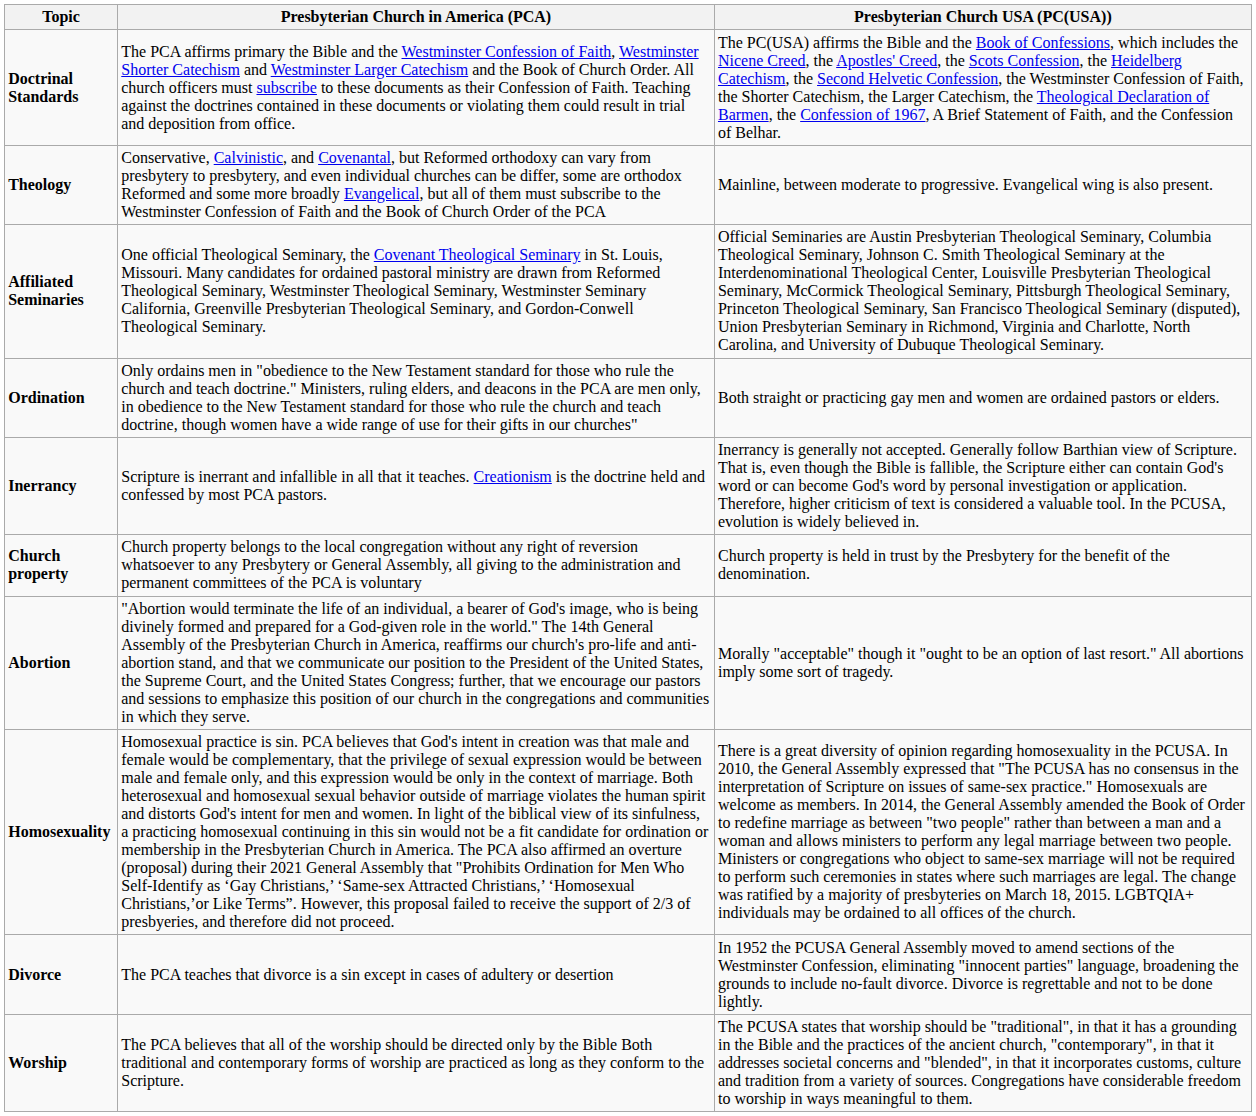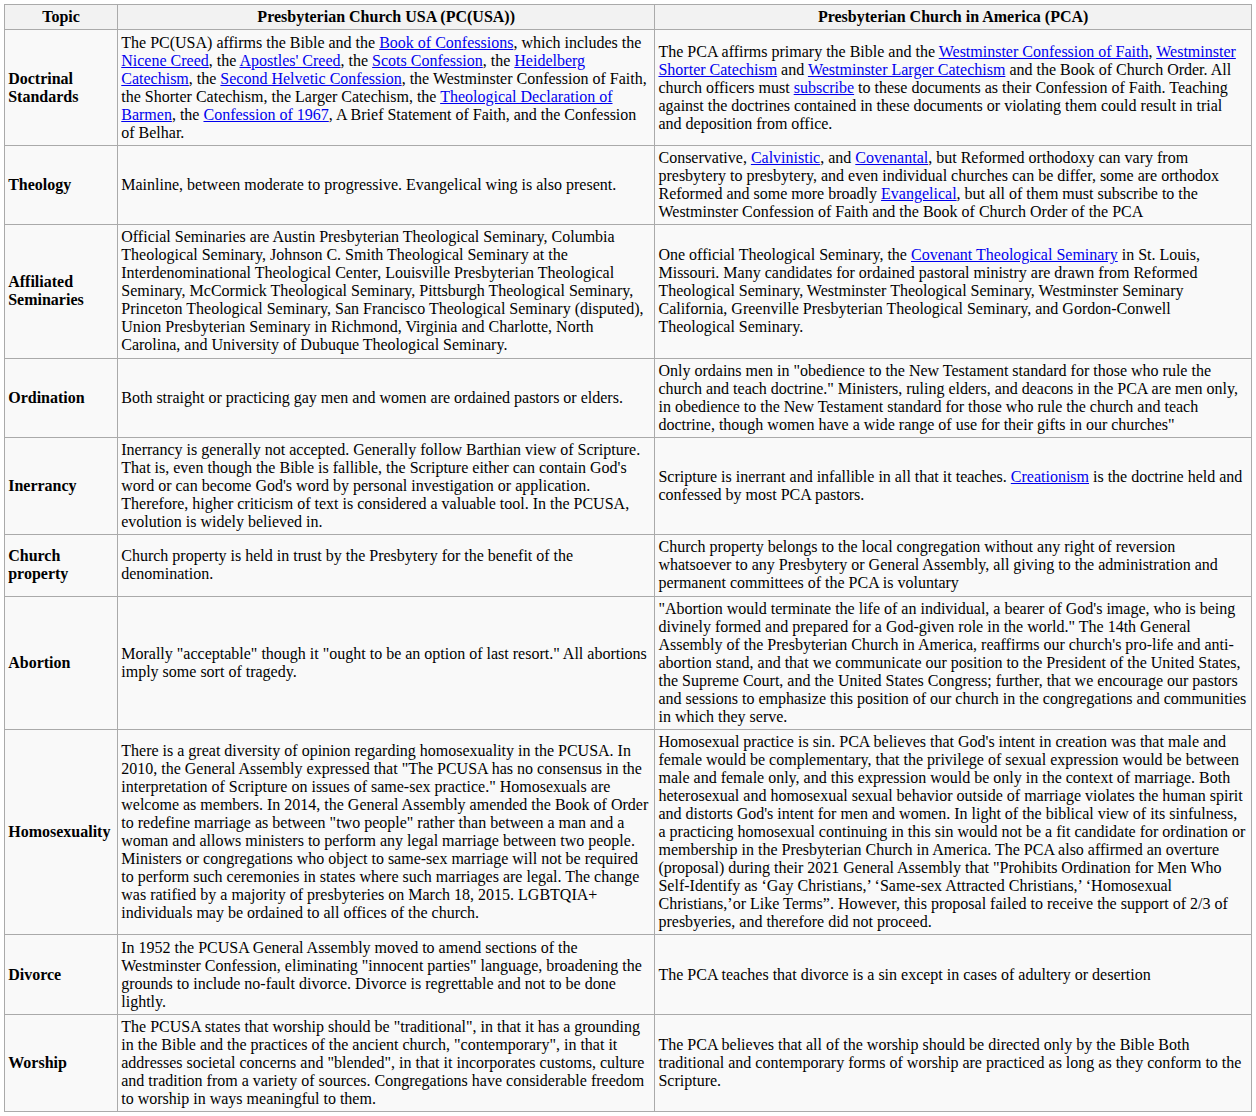columns swapped: Presbyterian Church in America (PCA) <-> Presbyterian Church USA (PC(USA))
